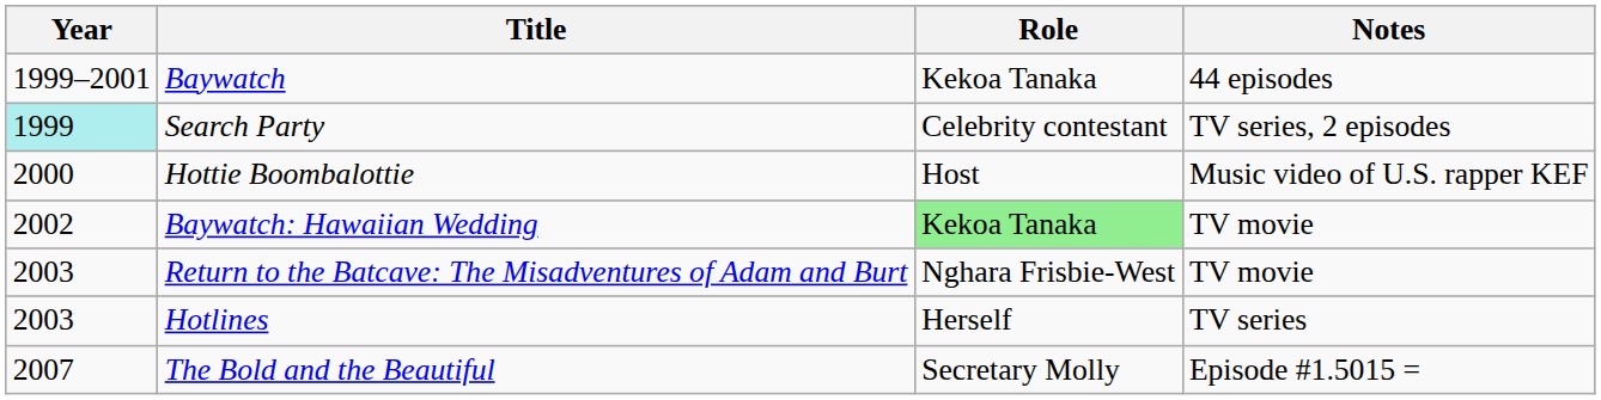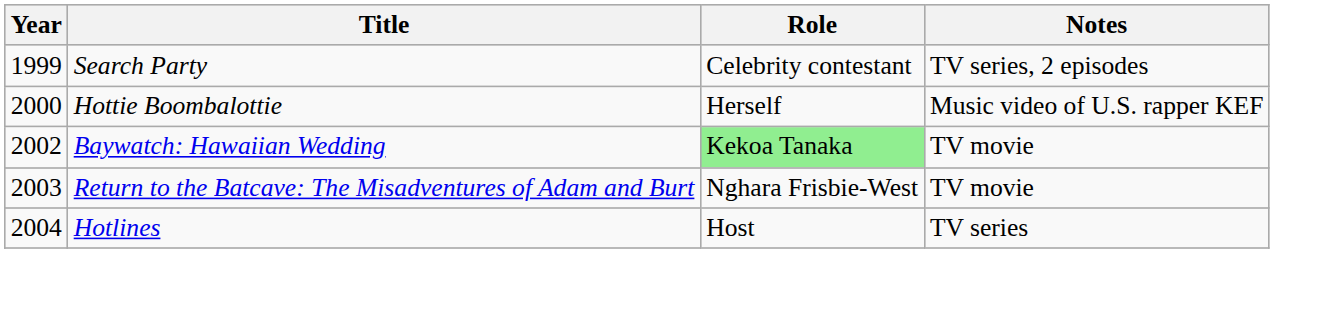- row: 1999–2001 | Baywatch | Kekoa Tanaka | 44 episodes
Search Party | Year: paleturquoise background -> no background
Hottie Boombalottie | Role: Host -> Herself
Hotlines | Year: 2003 -> 2004
Hotlines | Role: Herself -> Host
- row: 2007 | The Bold and the Beautiful | Secretary Molly | Episode #1.5015 =
